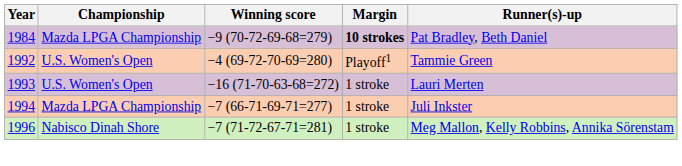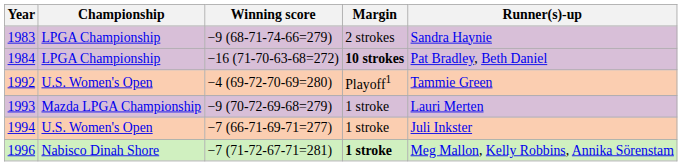+ row: 1983 | LPGA Championship | −9 (68-71-74-66=279) | 2 strokes | Sandra Haynie
1984 | Championship: Mazda LPGA Championship -> LPGA Championship
1984 | Winning score: −9 (70-72-69-68=279) -> −16 (71-70-63-68=272)
1993 | Championship: U.S. Women's Open -> Mazda LPGA Championship
1993 | Winning score: −16 (71-70-63-68=272) -> −9 (70-72-69-68=279)
1994 | Championship: Mazda LPGA Championship -> U.S. Women's Open
1996 | Margin: normal -> bold
